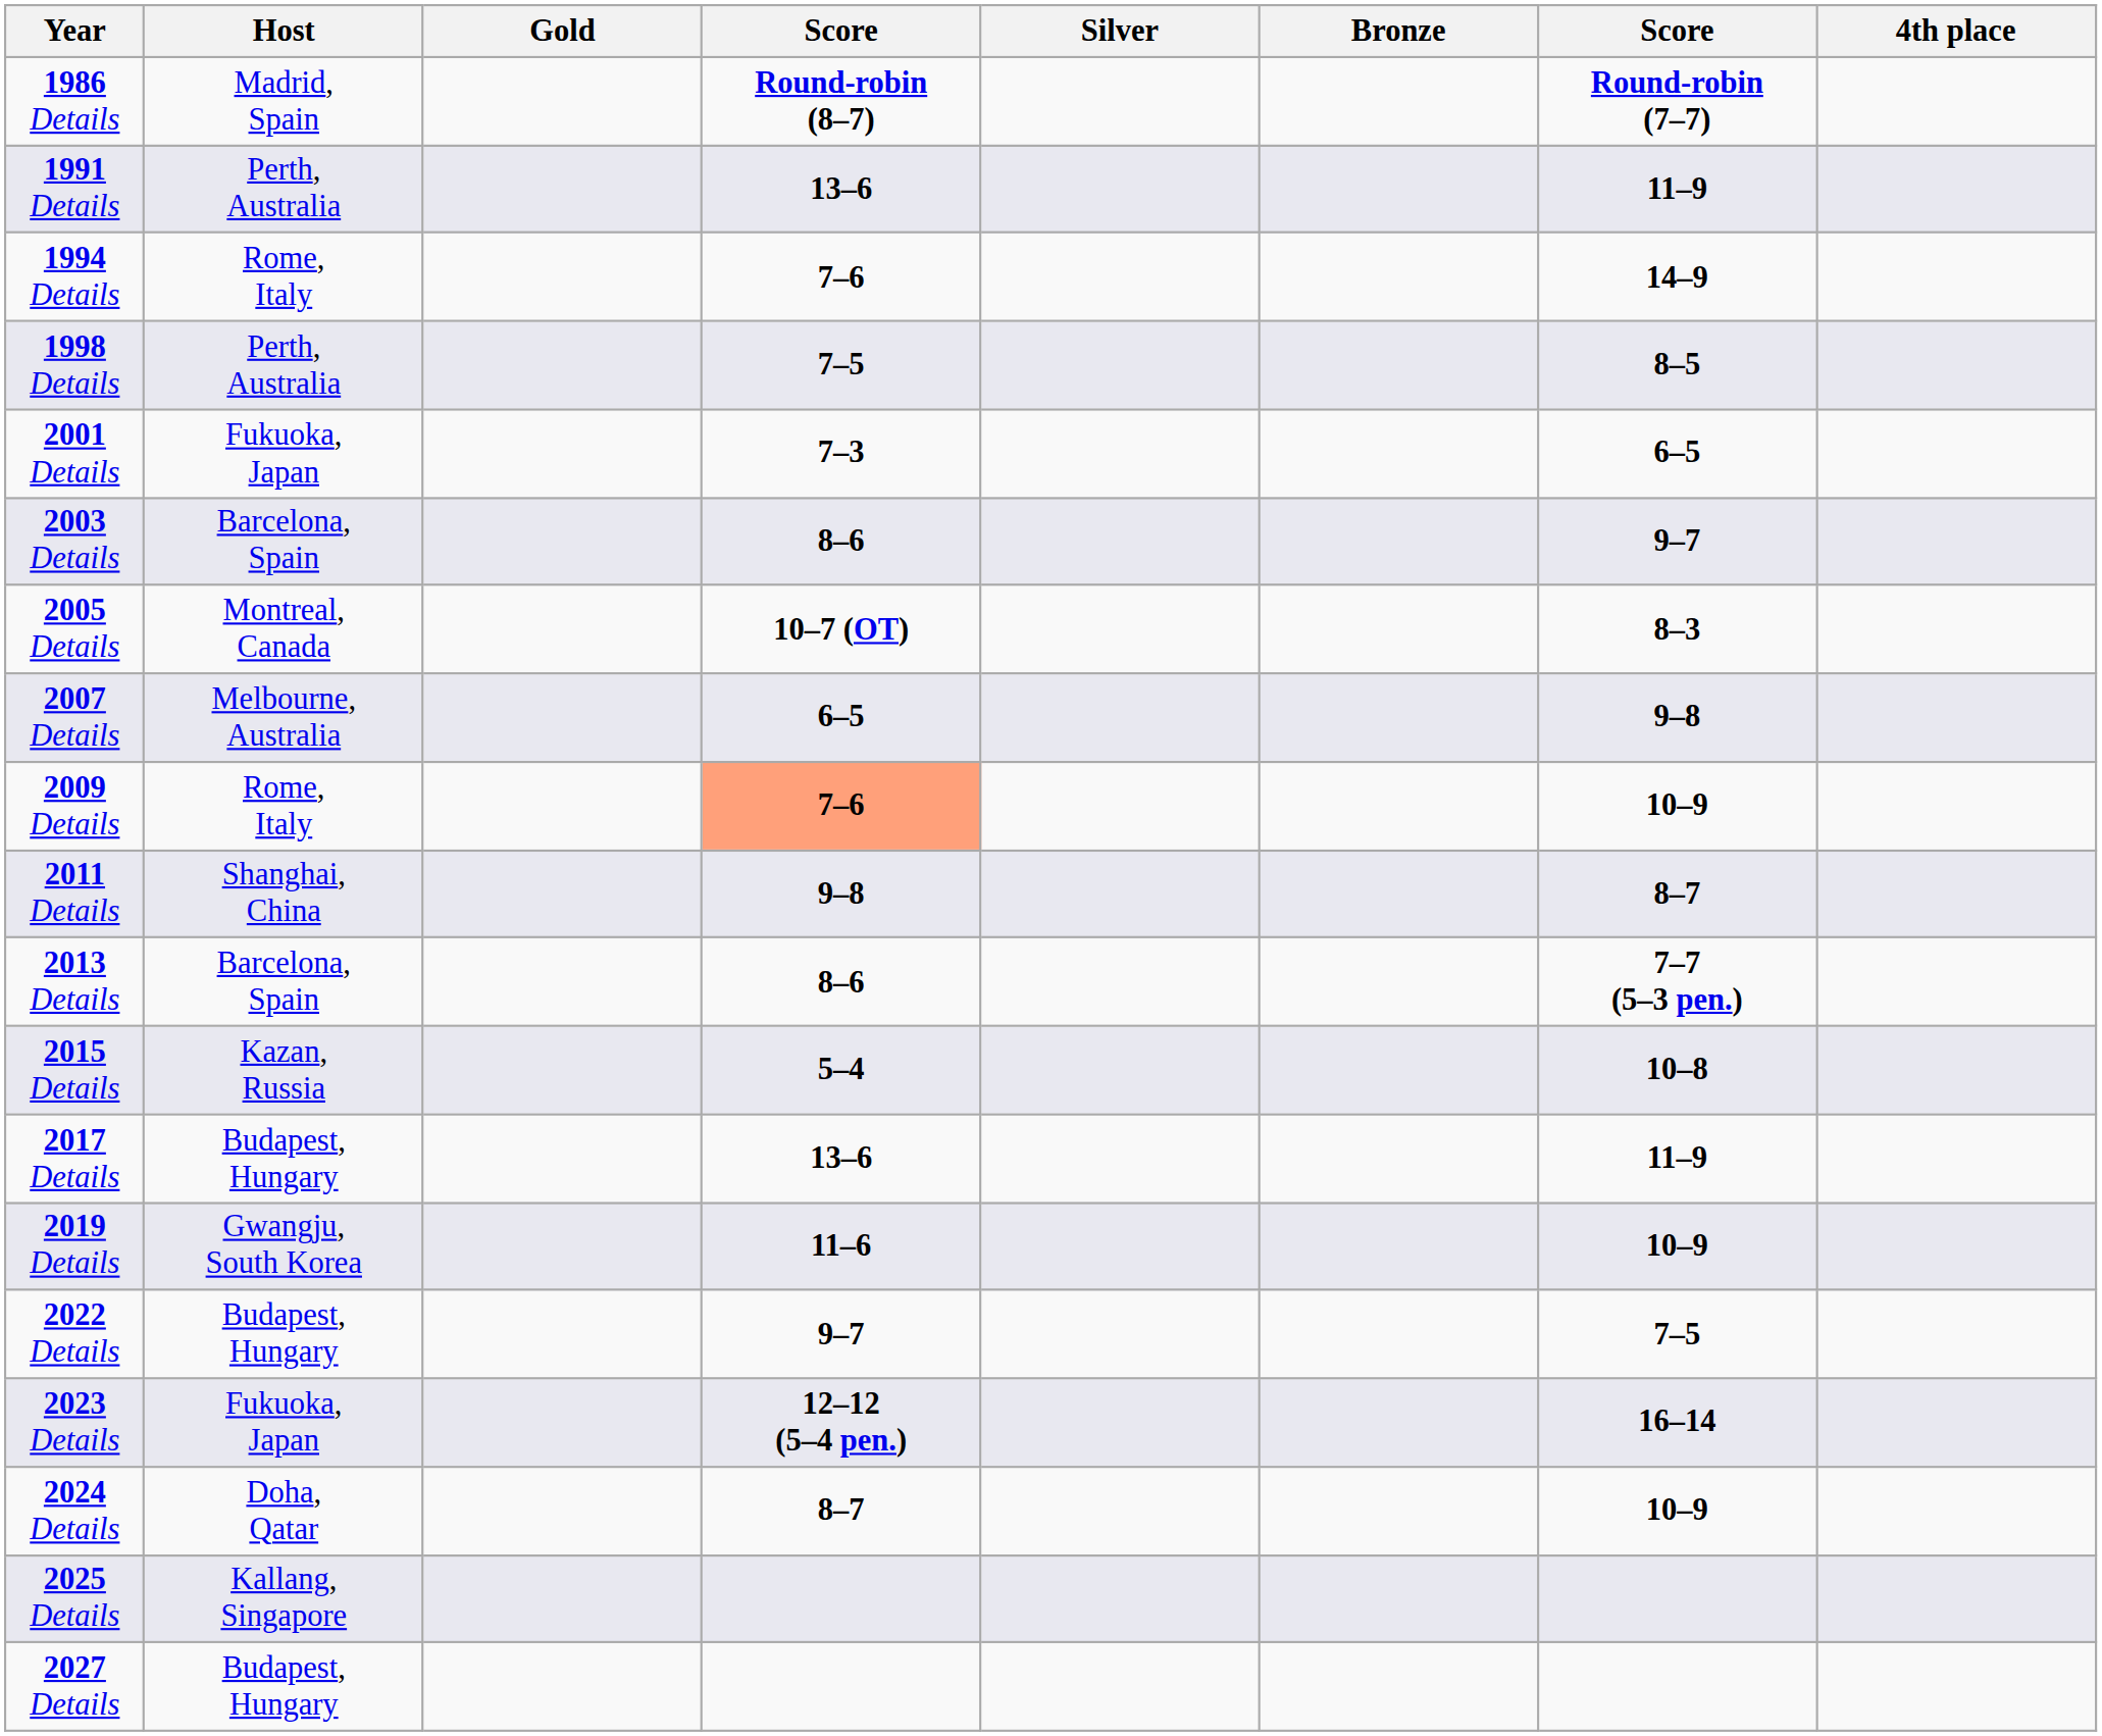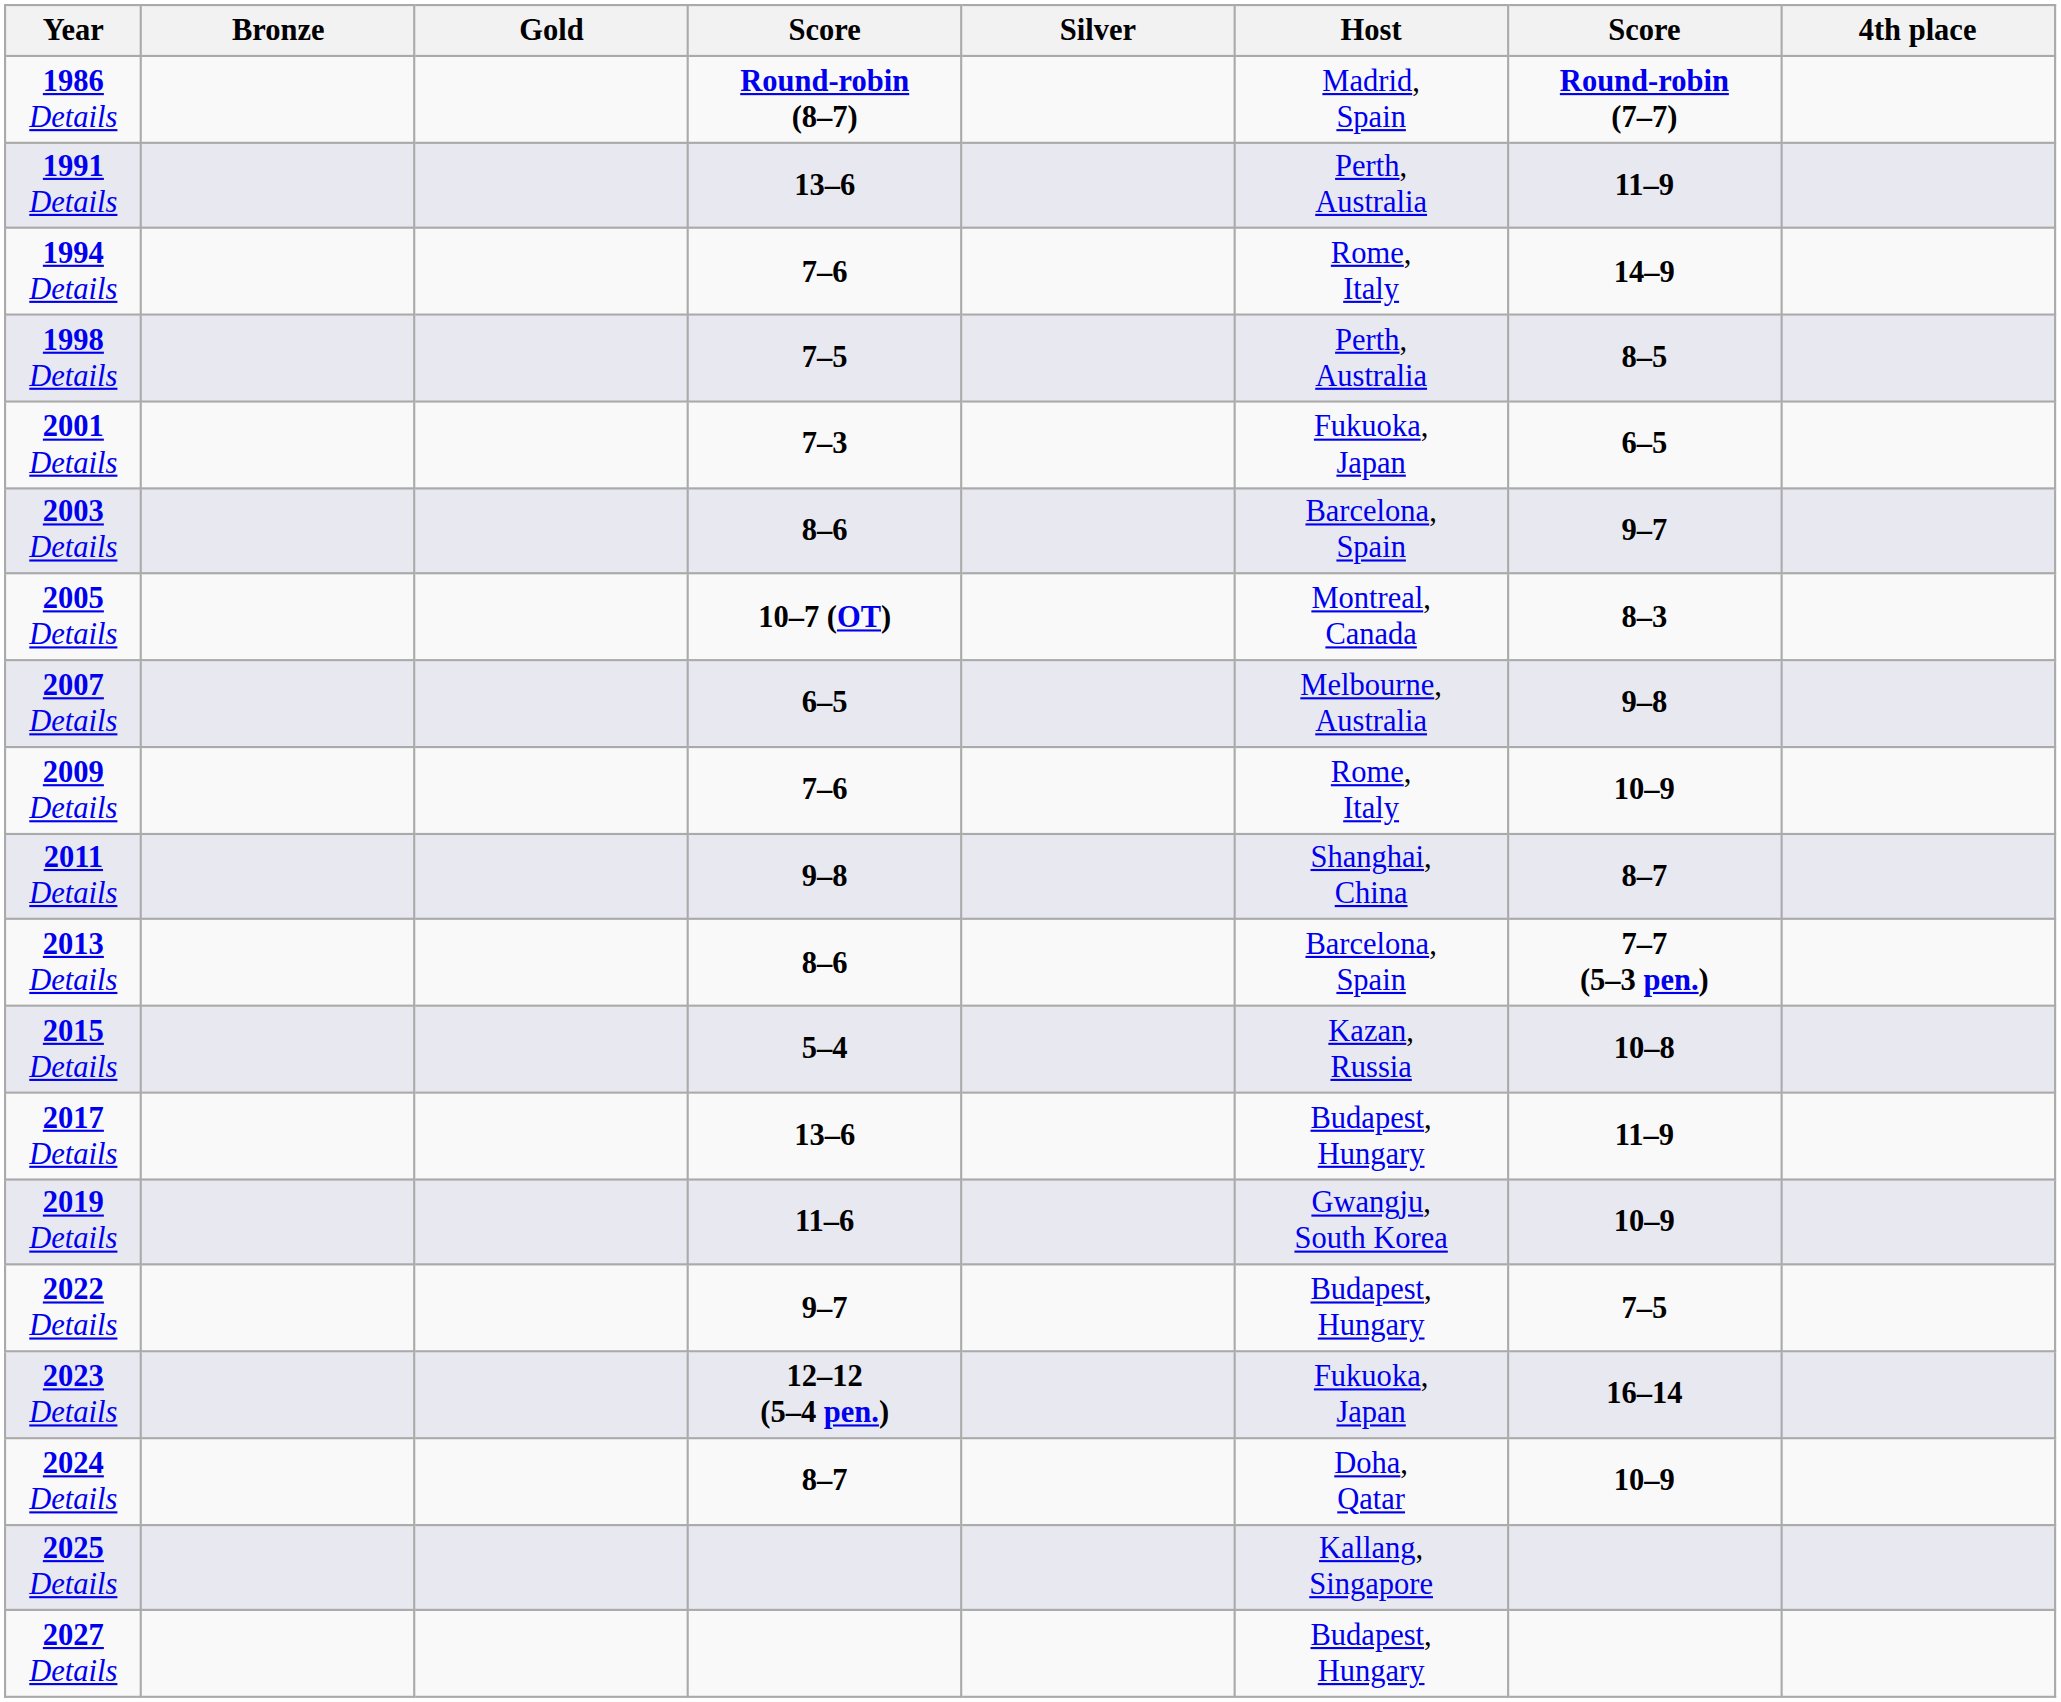columns swapped: Host <-> Bronze
2009 Details | column 4: lightsalmon background -> no background
